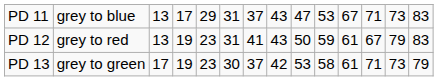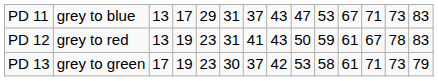PD 12 | column 13: 79 -> 78
